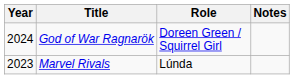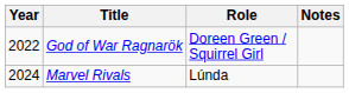God of War Ragnarök | Year: 2024 -> 2022
Marvel Rivals | Year: 2023 -> 2024
